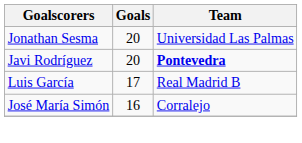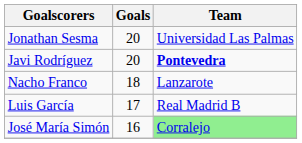+ row: Nacho Franco | 18 | Lanzarote
José María Simón | Team: no background -> lightgreen background
